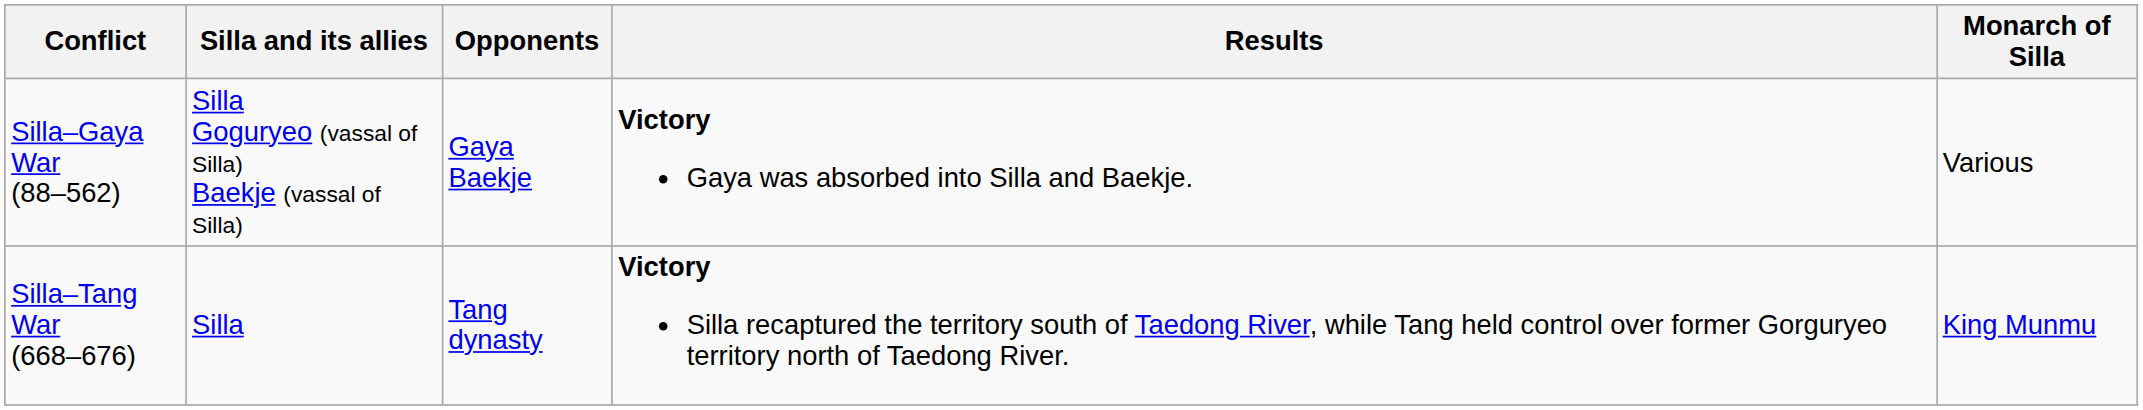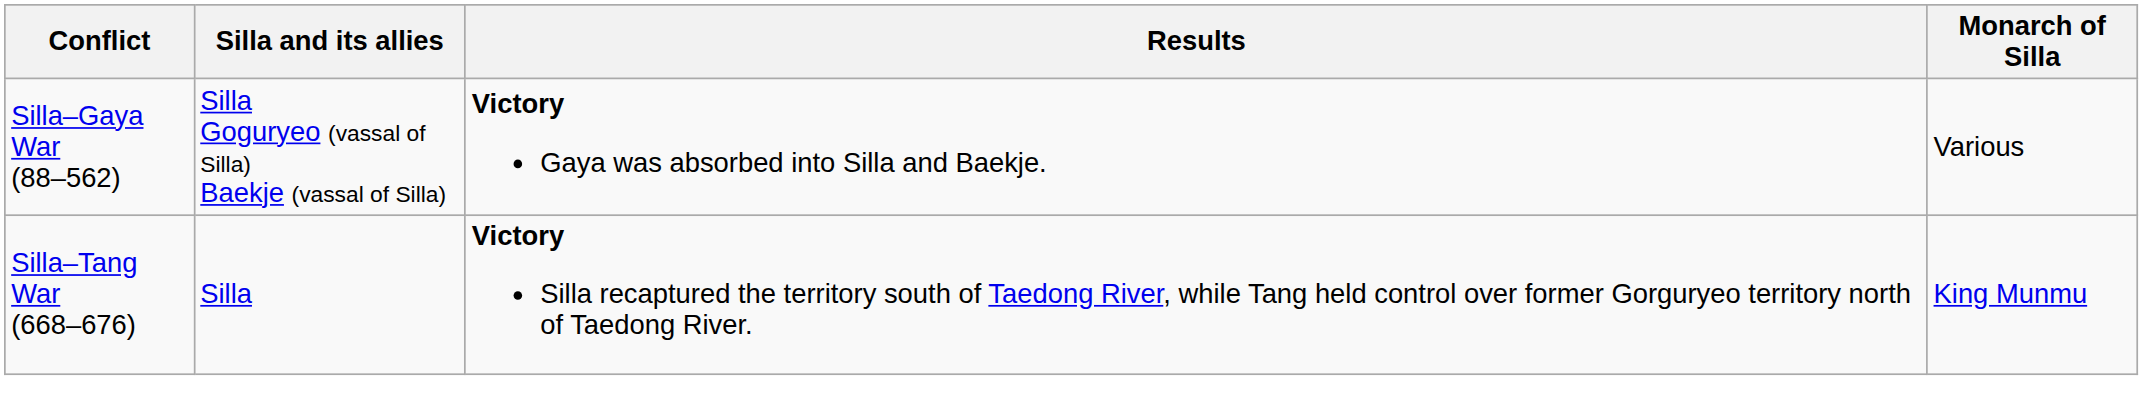- column: Opponents | Gaya Baekje | Tang dynasty
